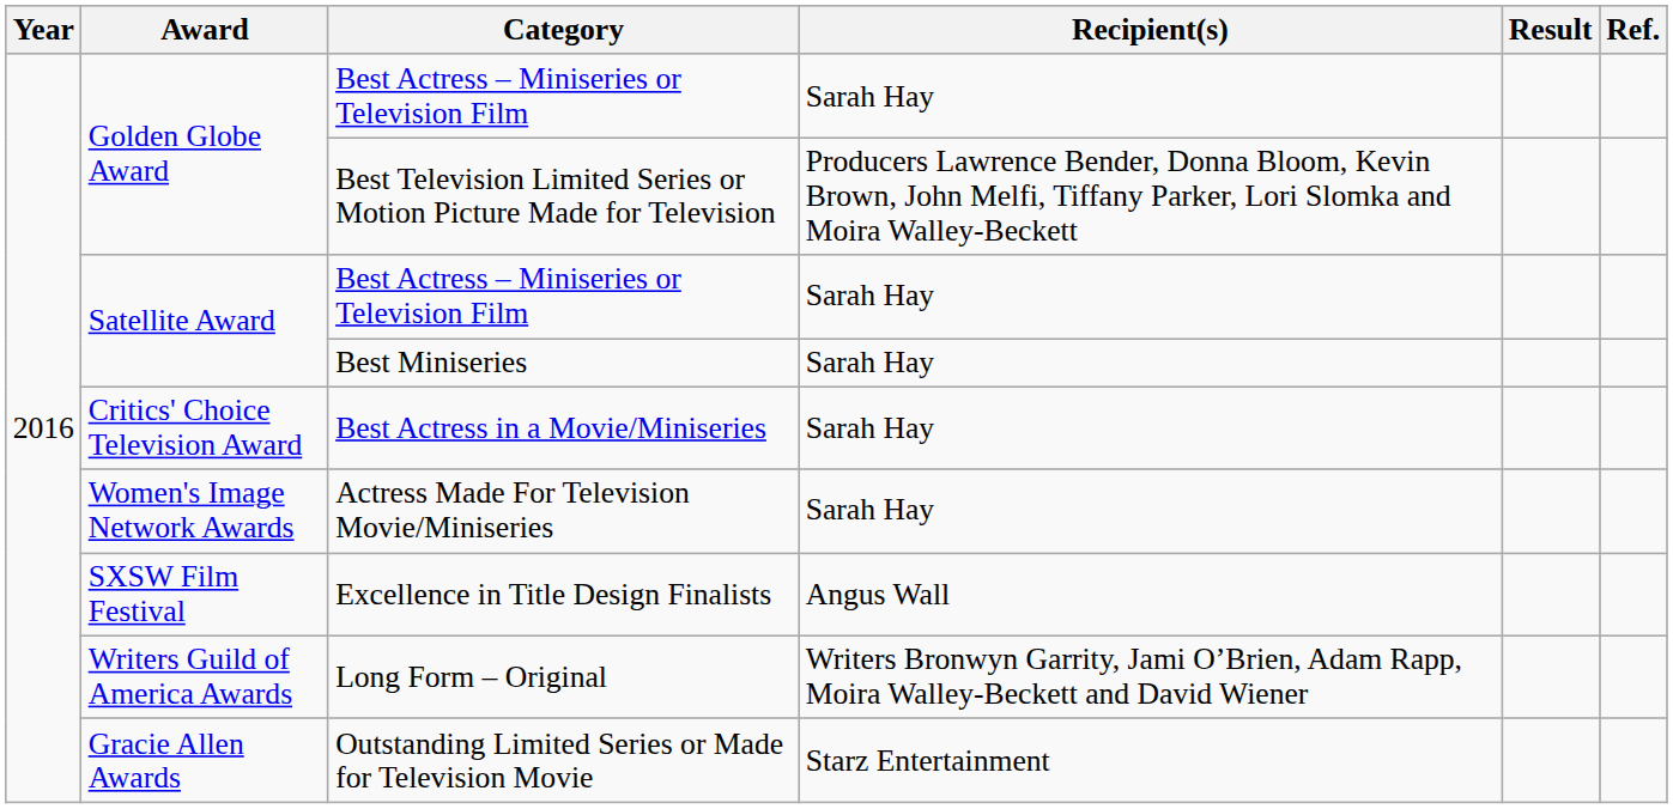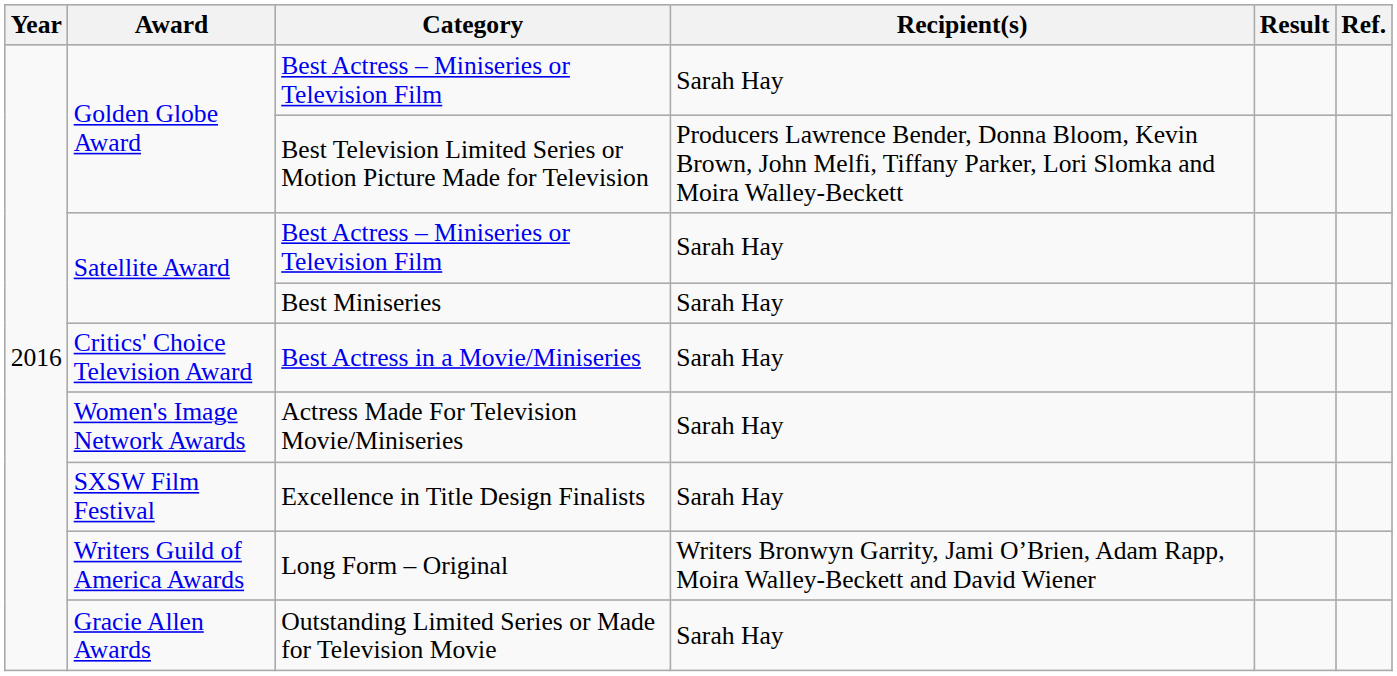Excellence in Title Design Finalists | Recipient(s): Angus Wall -> Sarah Hay
Outstanding Limited Series or Made for Television Movie | Recipient(s): Starz Entertainment -> Sarah Hay
